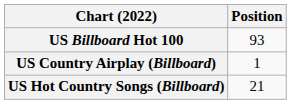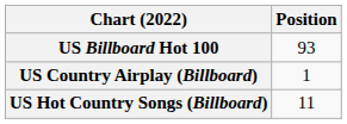US Hot Country Songs (Billboard) | Position: 21 -> 11
